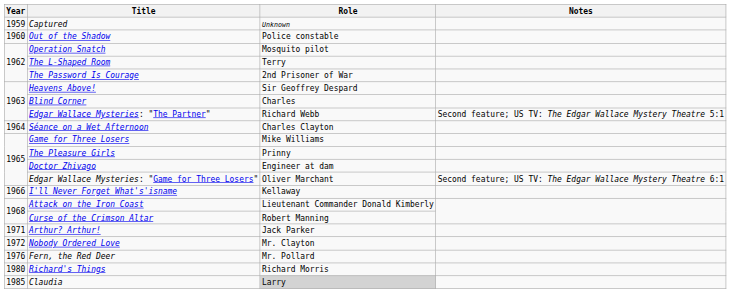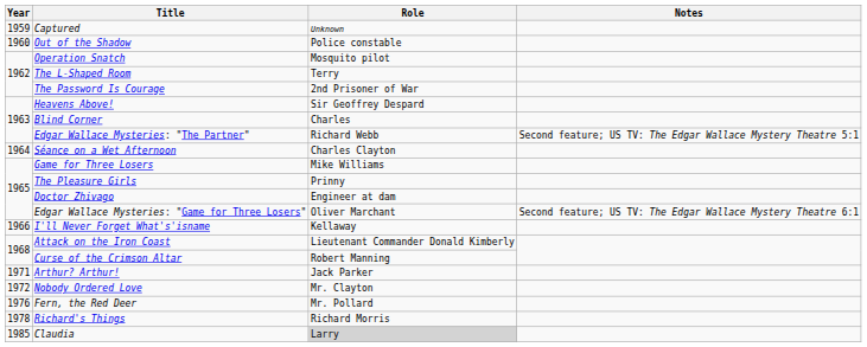Richard's Things | Year: 1980 -> 1978
